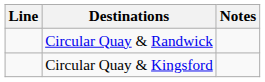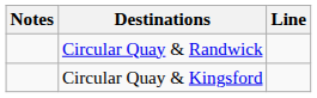columns swapped: Line <-> Notes
